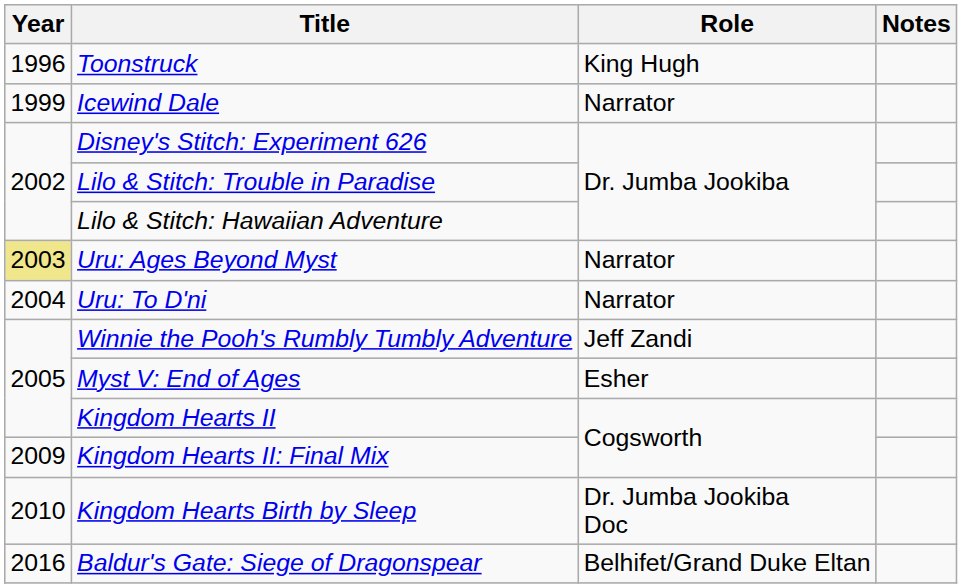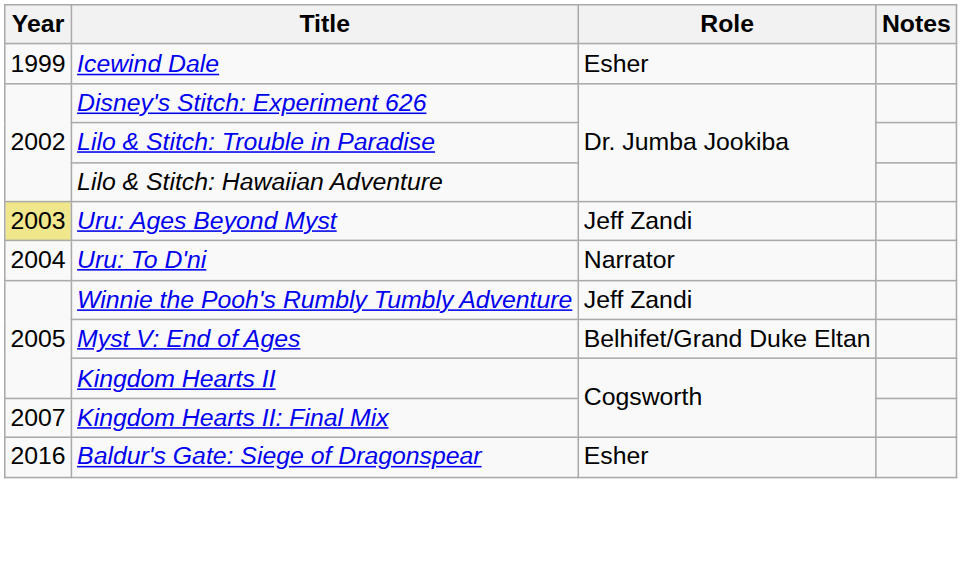- row: 1996 | Toonstruck | King Hugh
Icewind Dale | Role: Narrator -> Esher
Uru: Ages Beyond Myst | Role: Narrator -> Jeff Zandi
Myst V: End of Ages | Role: Esher -> Belhifet/Grand Duke Eltan
Kingdom Hearts II: Final Mix | Year: 2009 -> 2007
- row: 2010 | Kingdom Hearts Birth by Sleep | Dr. Jumba Jookiba Doc
Baldur's Gate: Siege of Dragonspear | Role: Belhifet/Grand Duke Eltan -> Esher
